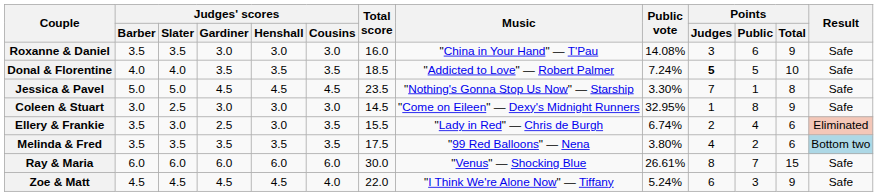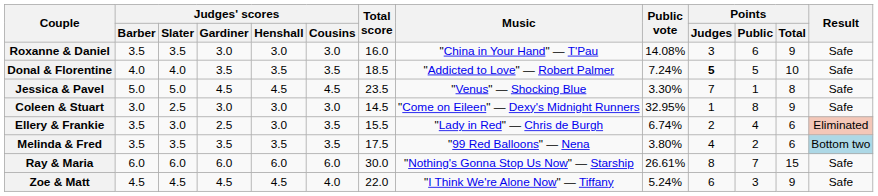Jessica & Pavel | Music: "Nothing's Gonna Stop Us Now" — Starship -> "Venus" — Shocking Blue
Ray & Maria | Music: "Venus" — Shocking Blue -> "Nothing's Gonna Stop Us Now" — Starship
